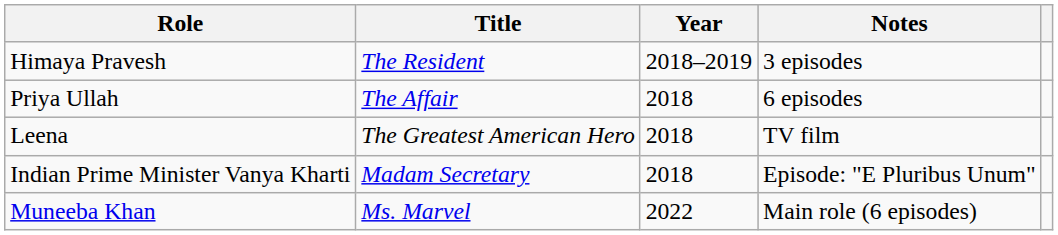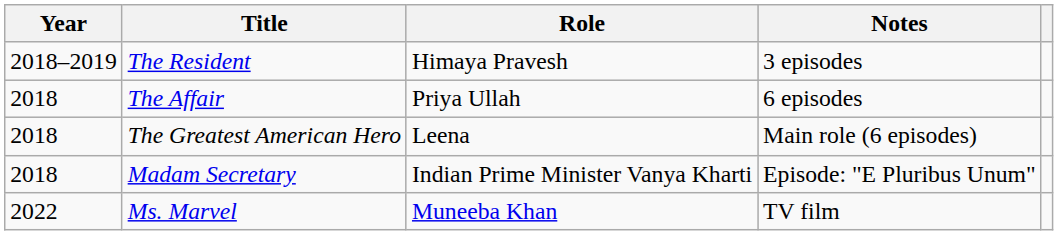columns swapped: Year <-> Role
The Greatest American Hero | Notes: TV film -> Main role (6 episodes)
Ms. Marvel | Notes: Main role (6 episodes) -> TV film
